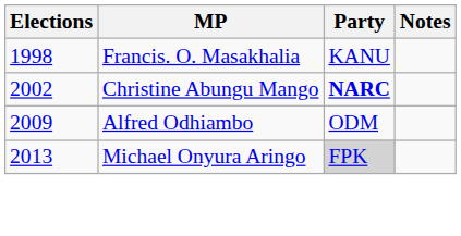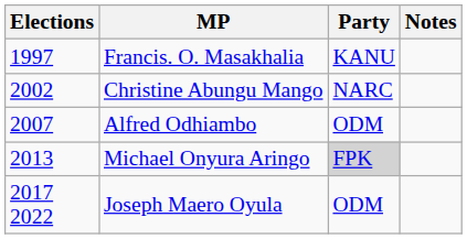Francis. O. Masakhalia | Elections: 1998 -> 1997
Christine Abungu Mango | Party: bold -> normal
Alfred Odhiambo | Elections: 2009 -> 2007
+ row: 2017 2022 | Joseph Maero Oyula | ODM
